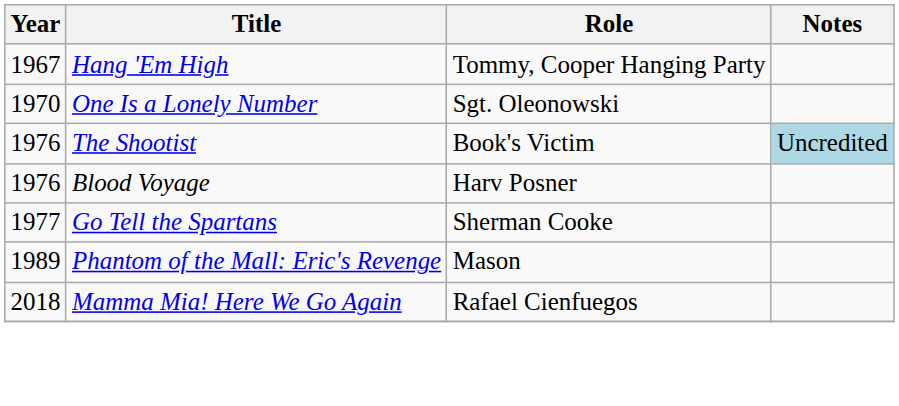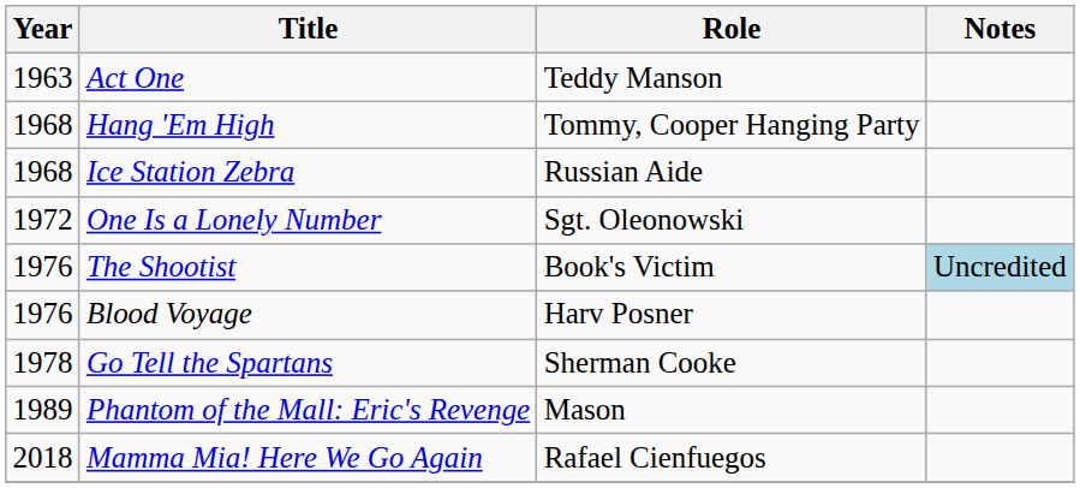+ row: 1963 | Act One | Teddy Manson
Hang 'Em High | Year: 1967 -> 1968
+ row: 1968 | Ice Station Zebra | Russian Aide
One Is a Lonely Number | Year: 1970 -> 1972
Go Tell the Spartans | Year: 1977 -> 1978
